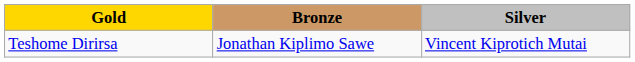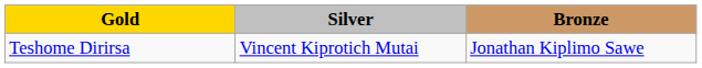columns swapped: Silver <-> Bronze
